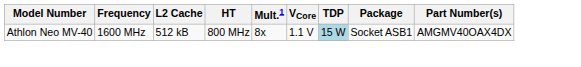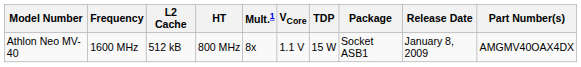+ column: Release Date | January 8, 2009
Athlon Neo MV-40 | TDP: lightblue background -> no background
